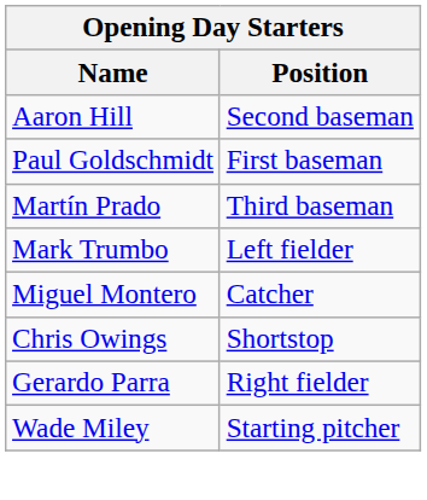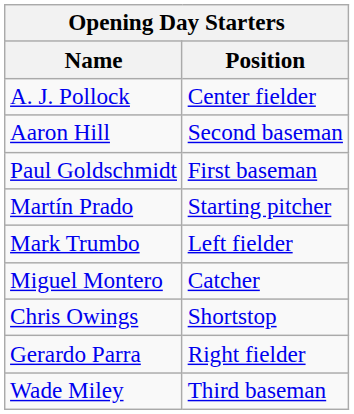+ row: A. J. Pollock | Center fielder
Martín Prado | Position: Third baseman -> Starting pitcher
Wade Miley | Position: Starting pitcher -> Third baseman
